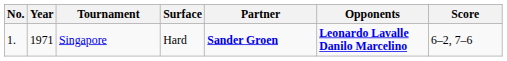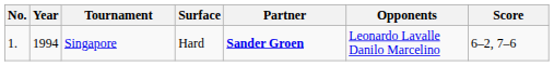Singapore | Year: 1971 -> 1994
Singapore | Opponents: bold -> normal
